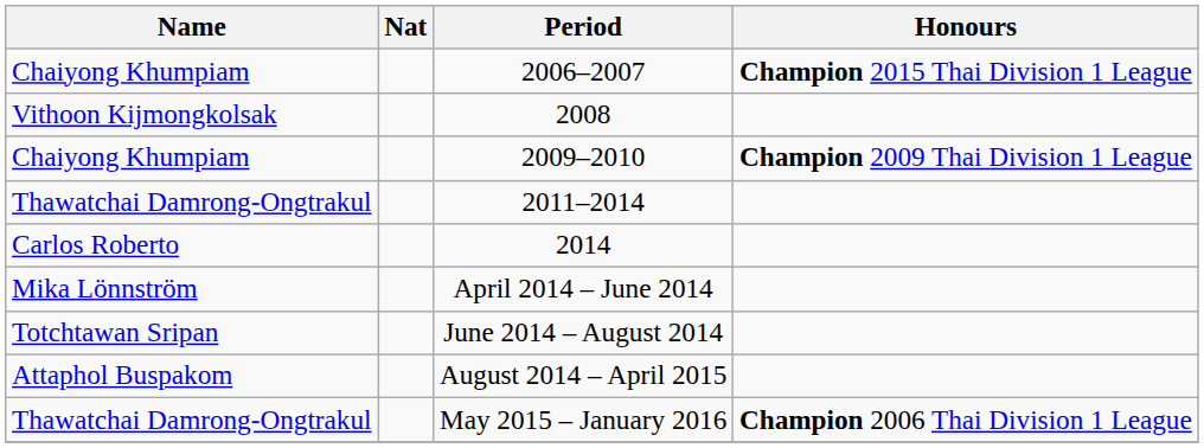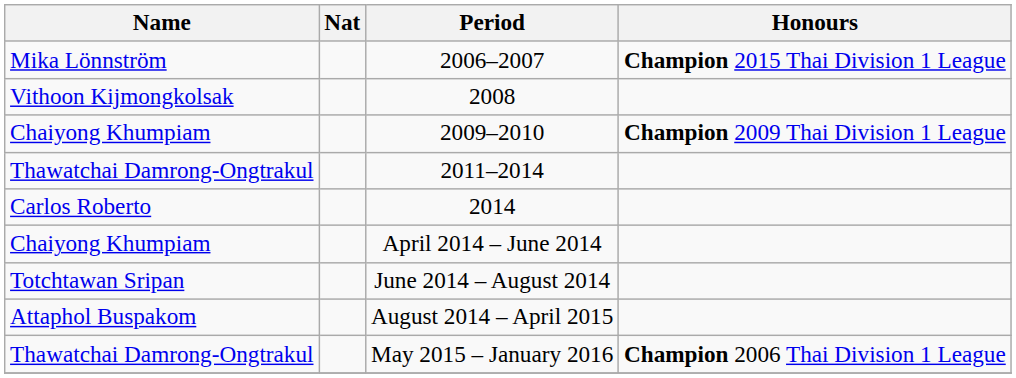2006–2007 | Name: Chaiyong Khumpiam -> Mika Lönnström
April 2014 – June 2014 | Name: Mika Lönnström -> Chaiyong Khumpiam
